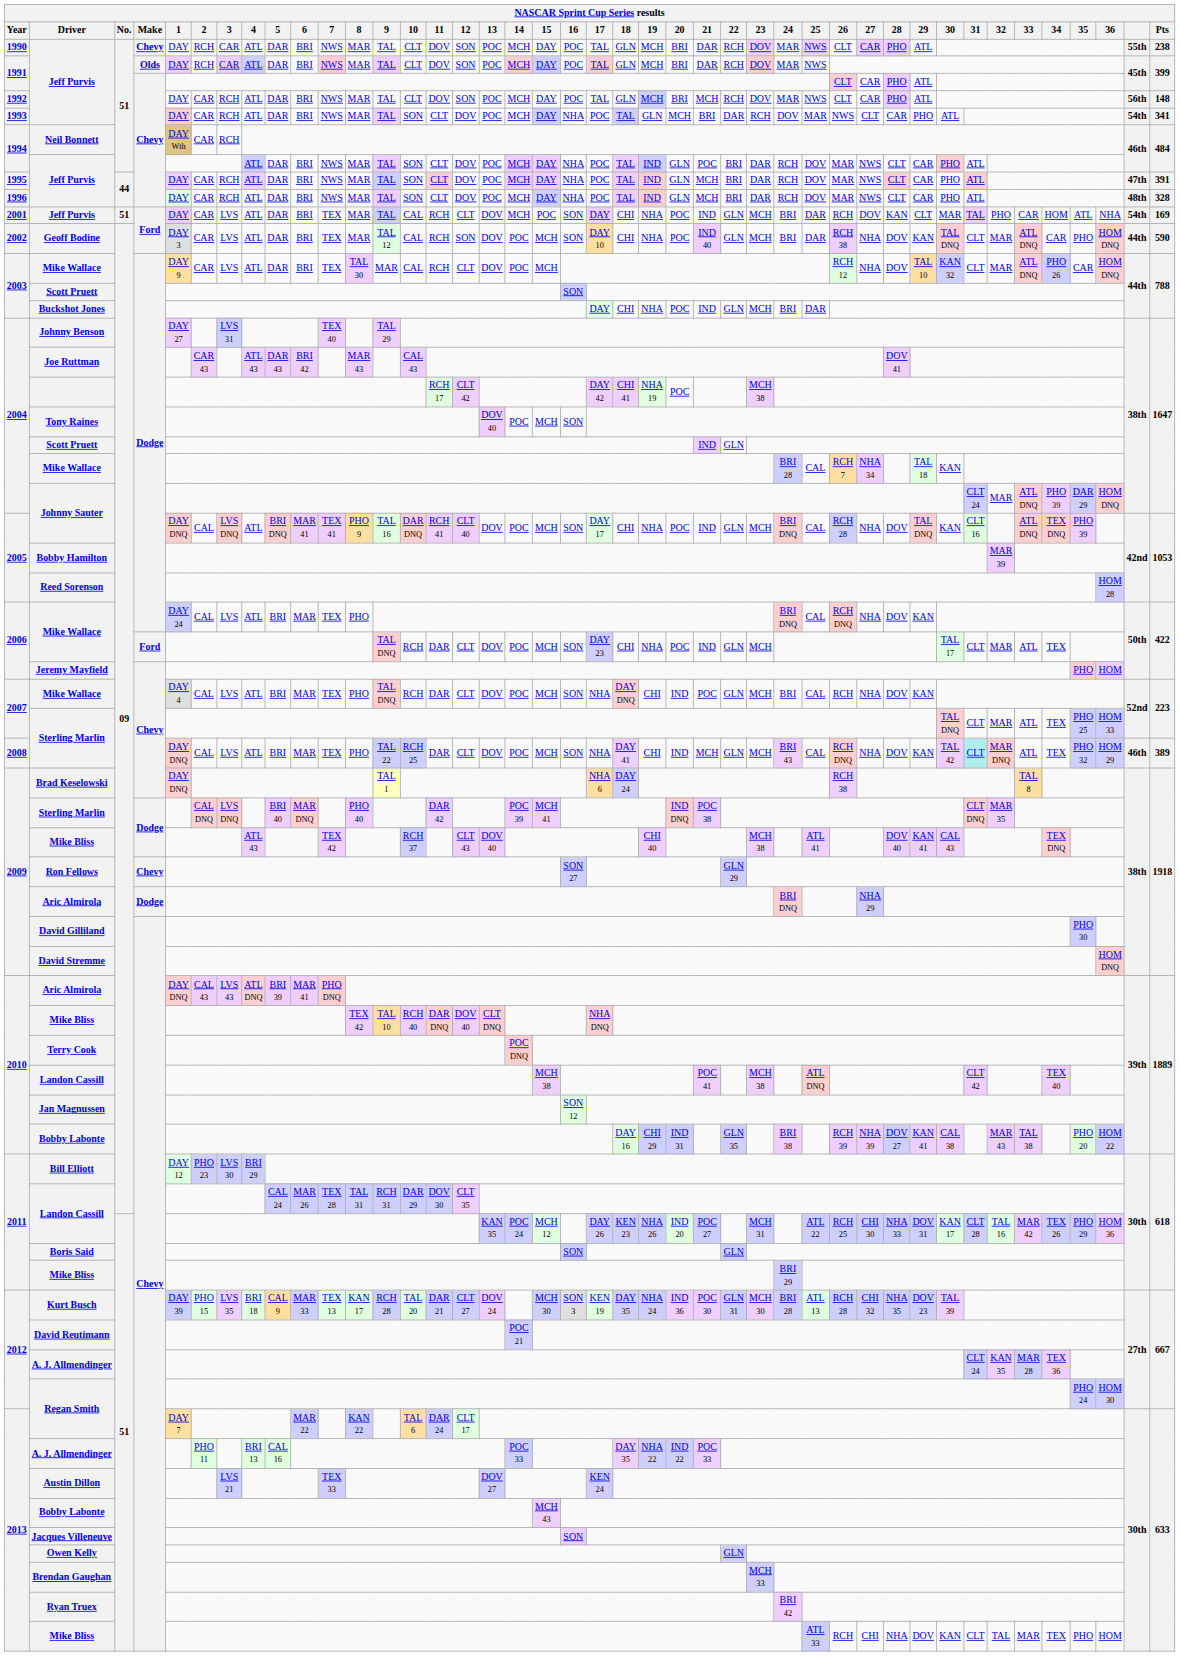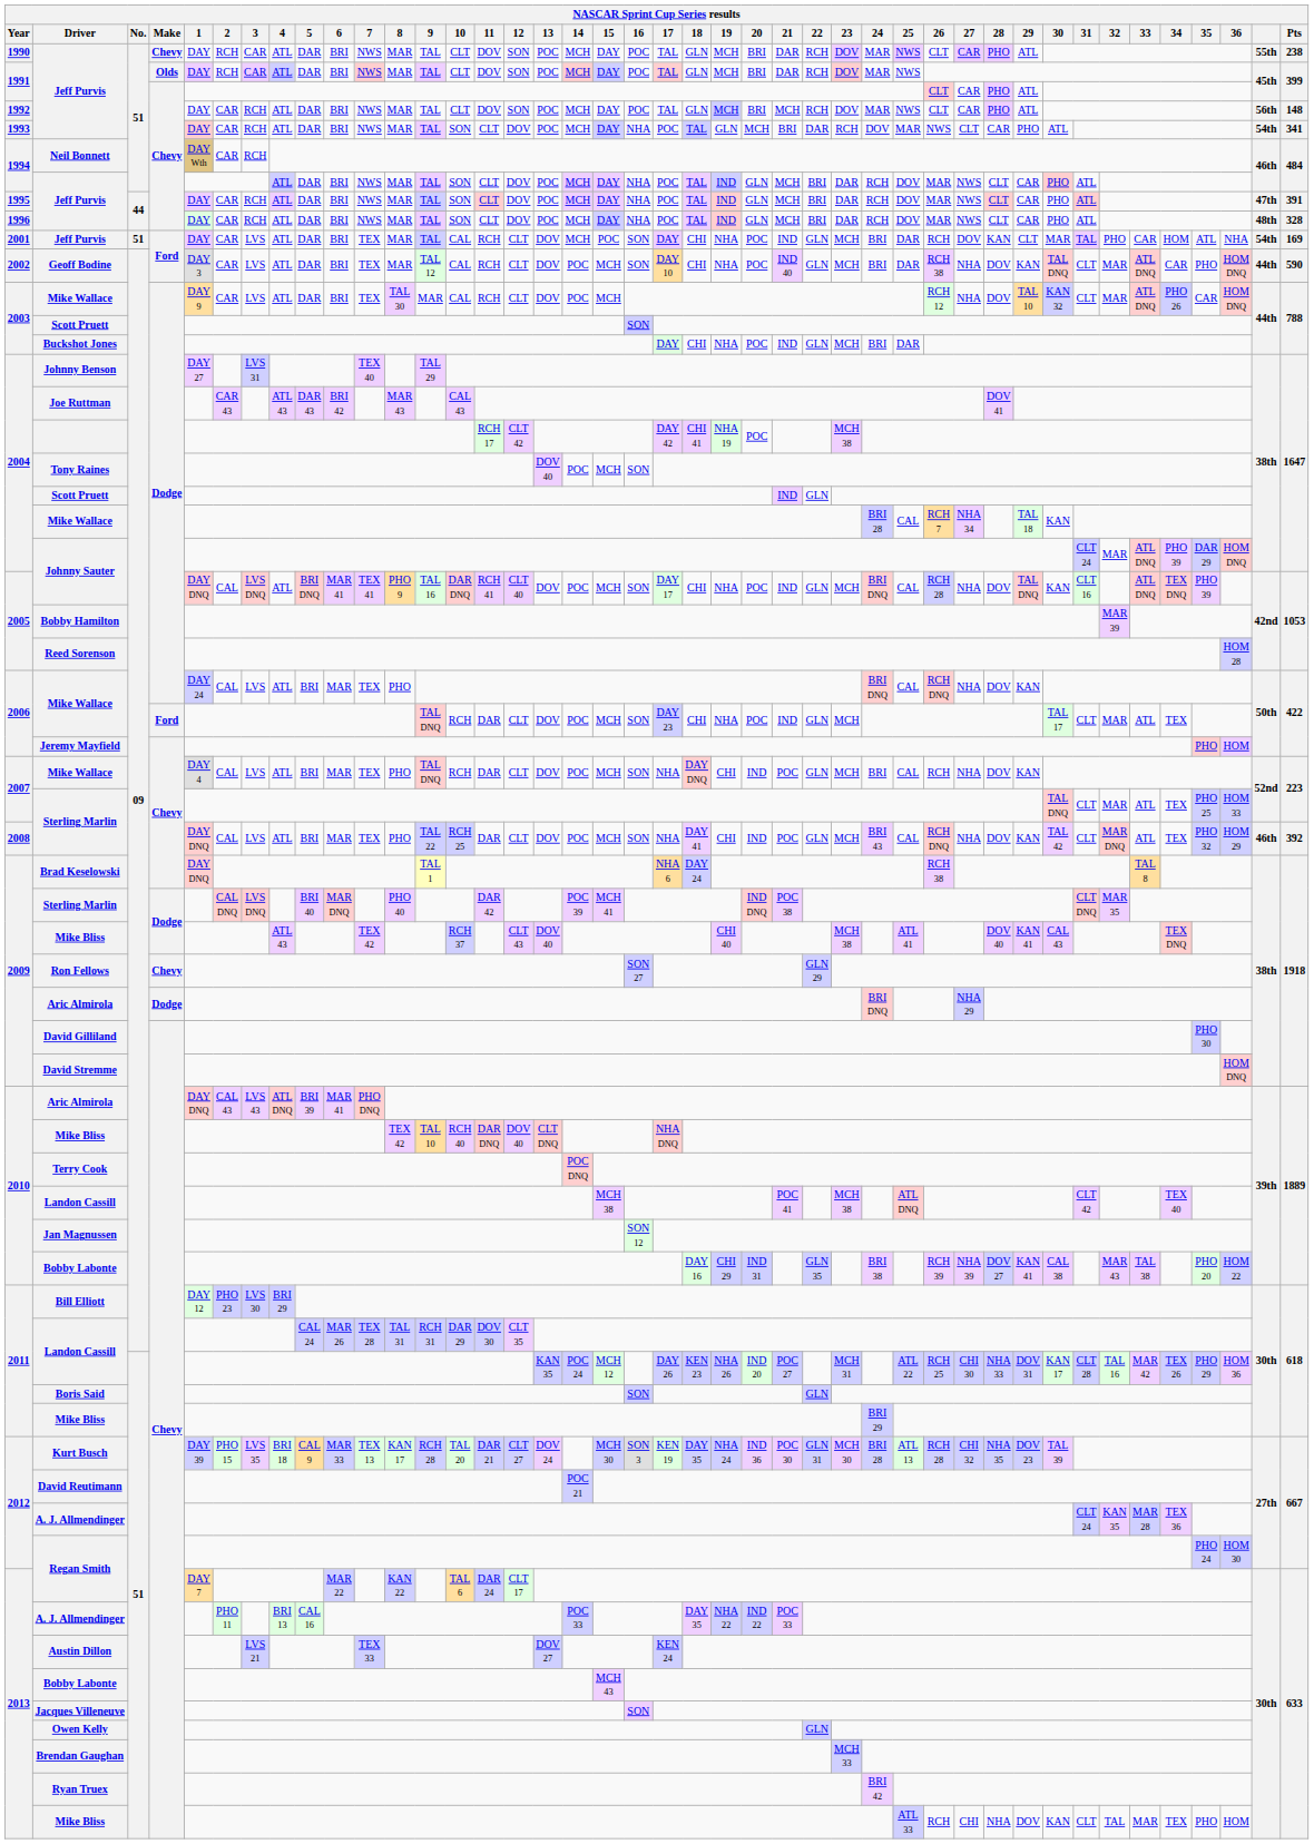1994 / Jeff Purvis | 21: POC -> MCH
Geoff Bodine | 12: SON -> CLT
2008 / Sterling Marlin | 21: MCH -> POC
2008 / Sterling Marlin | 31: paleturquoise background -> no background
2008 / Sterling Marlin | Pts: 389 -> 392
